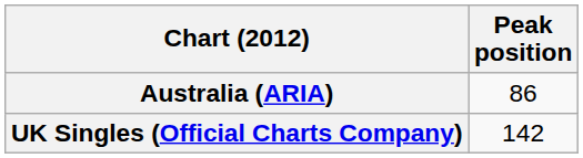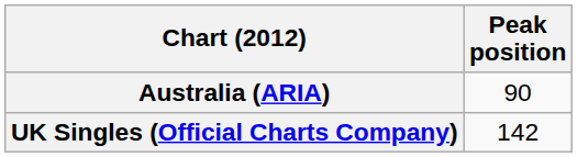Australia (ARIA) | Peak position: 86 -> 90
